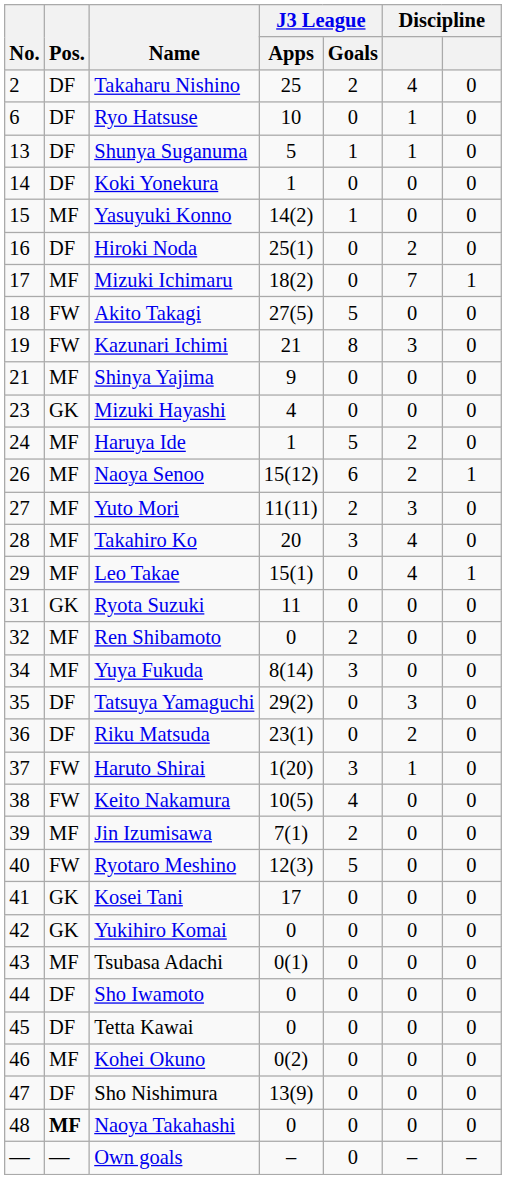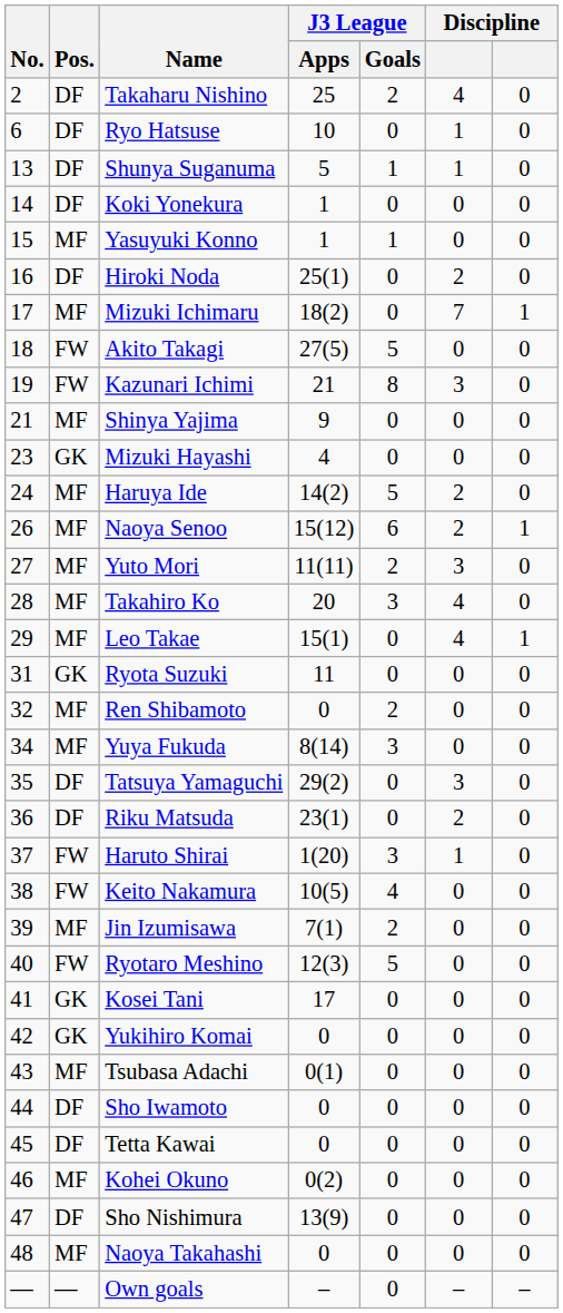Yasuyuki Konno | J3 League / Apps: 14(2) -> 1
Haruya Ide | J3 League / Apps: 1 -> 14(2)
Naoya Takahashi | Pos.: bold -> normal
